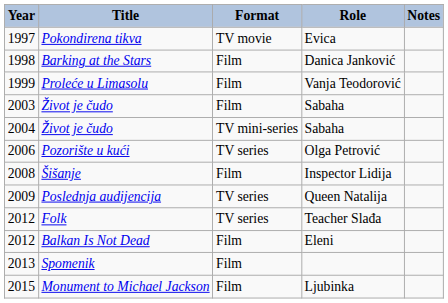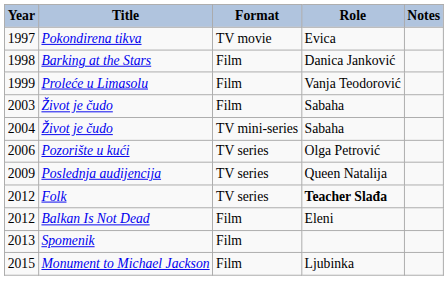- row: 2008 | Šišanje | Film | Inspector Lidija
Folk | Role: normal -> bold
